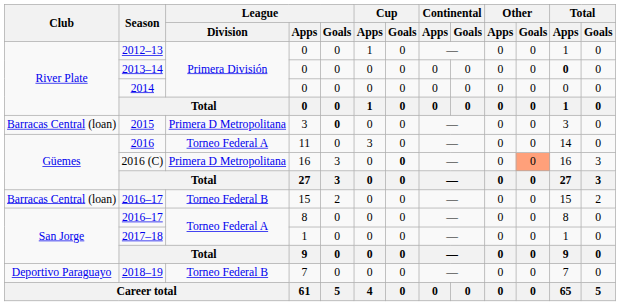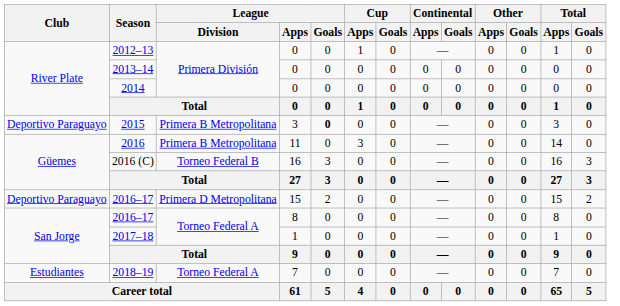2013–14 | Total / Apps: bold -> normal
2015 | Club: Barracas Central (loan) -> Deportivo Paraguayo
2015 | League / Division: Primera D Metropolitana -> Primera B Metropolitana
2016 | League / Division: Torneo Federal A -> Primera B Metropolitana
2016 (C) | League / Division: Primera D Metropolitana -> Torneo Federal B
2016 (C) | Cup / Goals: bold -> normal
2016 (C) | Other / Goals: lightsalmon background -> no background
2016–17 / 15 | Club: Barracas Central (loan) -> Deportivo Paraguayo
2016–17 / 15 | League / Division: Torneo Federal B -> Primera D Metropolitana
2018–19 | Club: Deportivo Paraguayo -> Estudiantes
2018–19 | League / Division: Torneo Federal B -> Torneo Federal A
